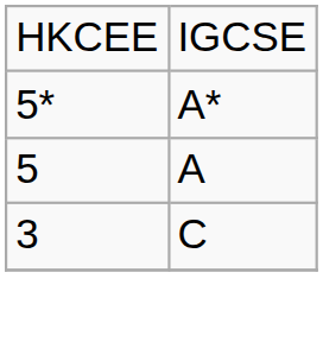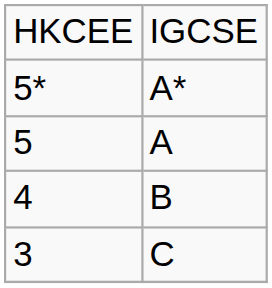+ row: 4 | B
